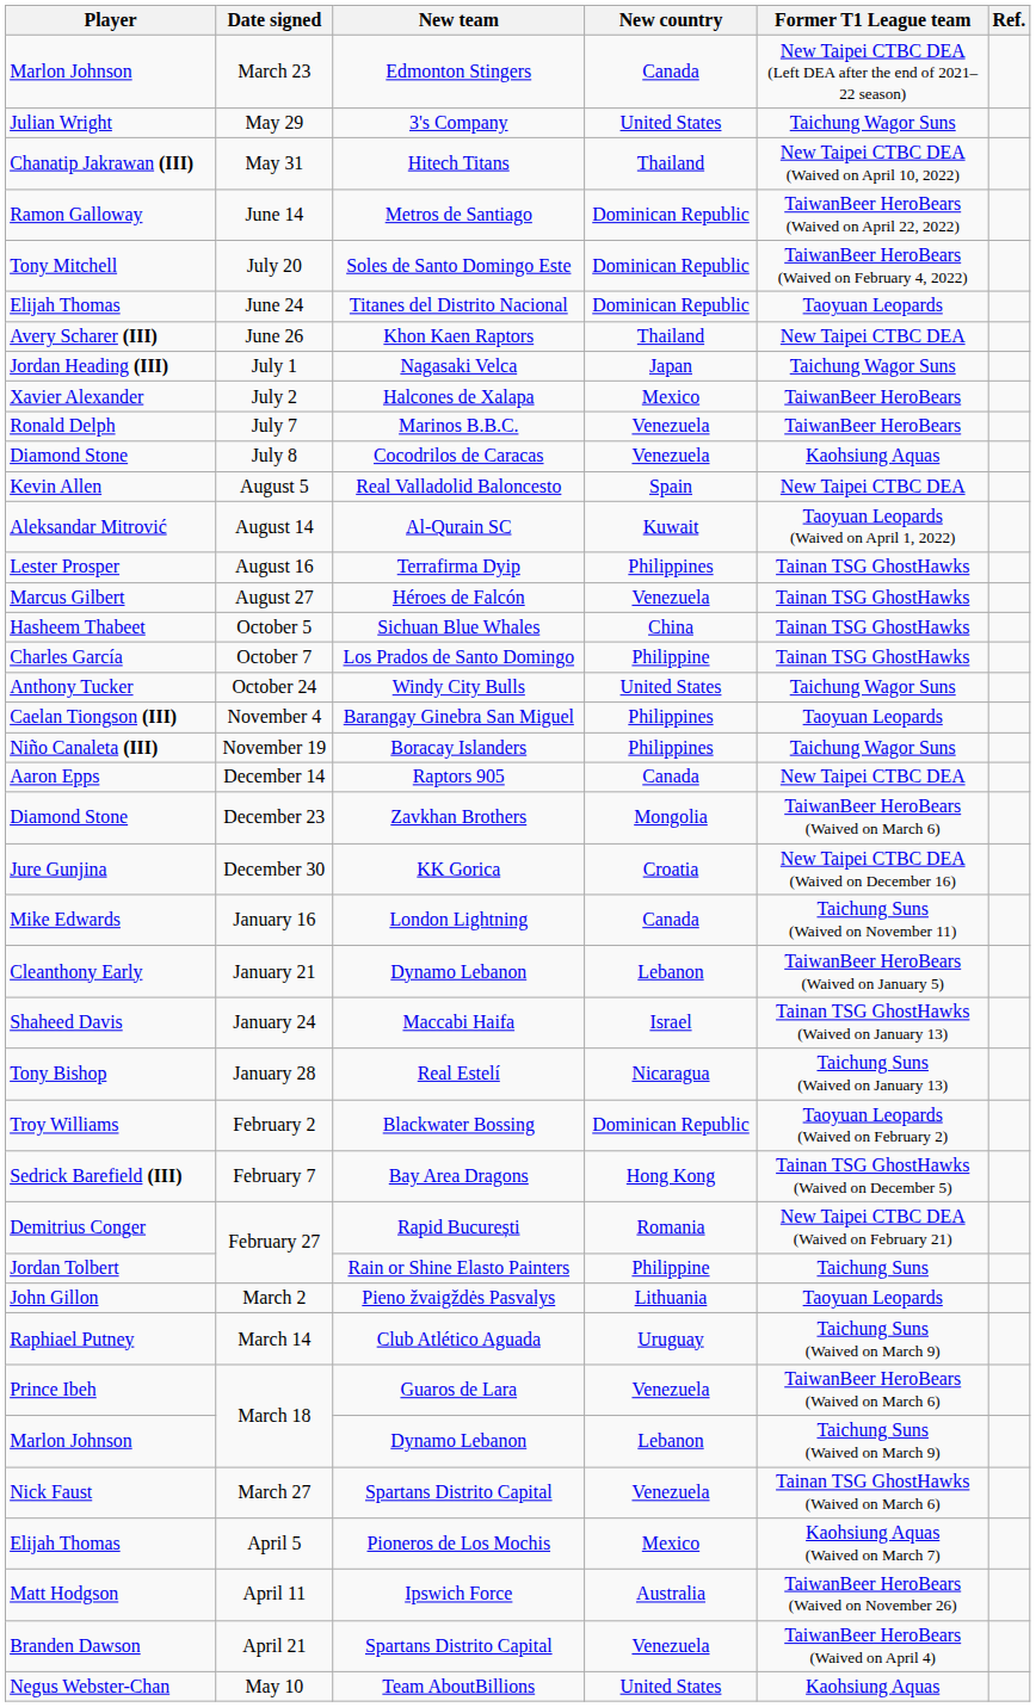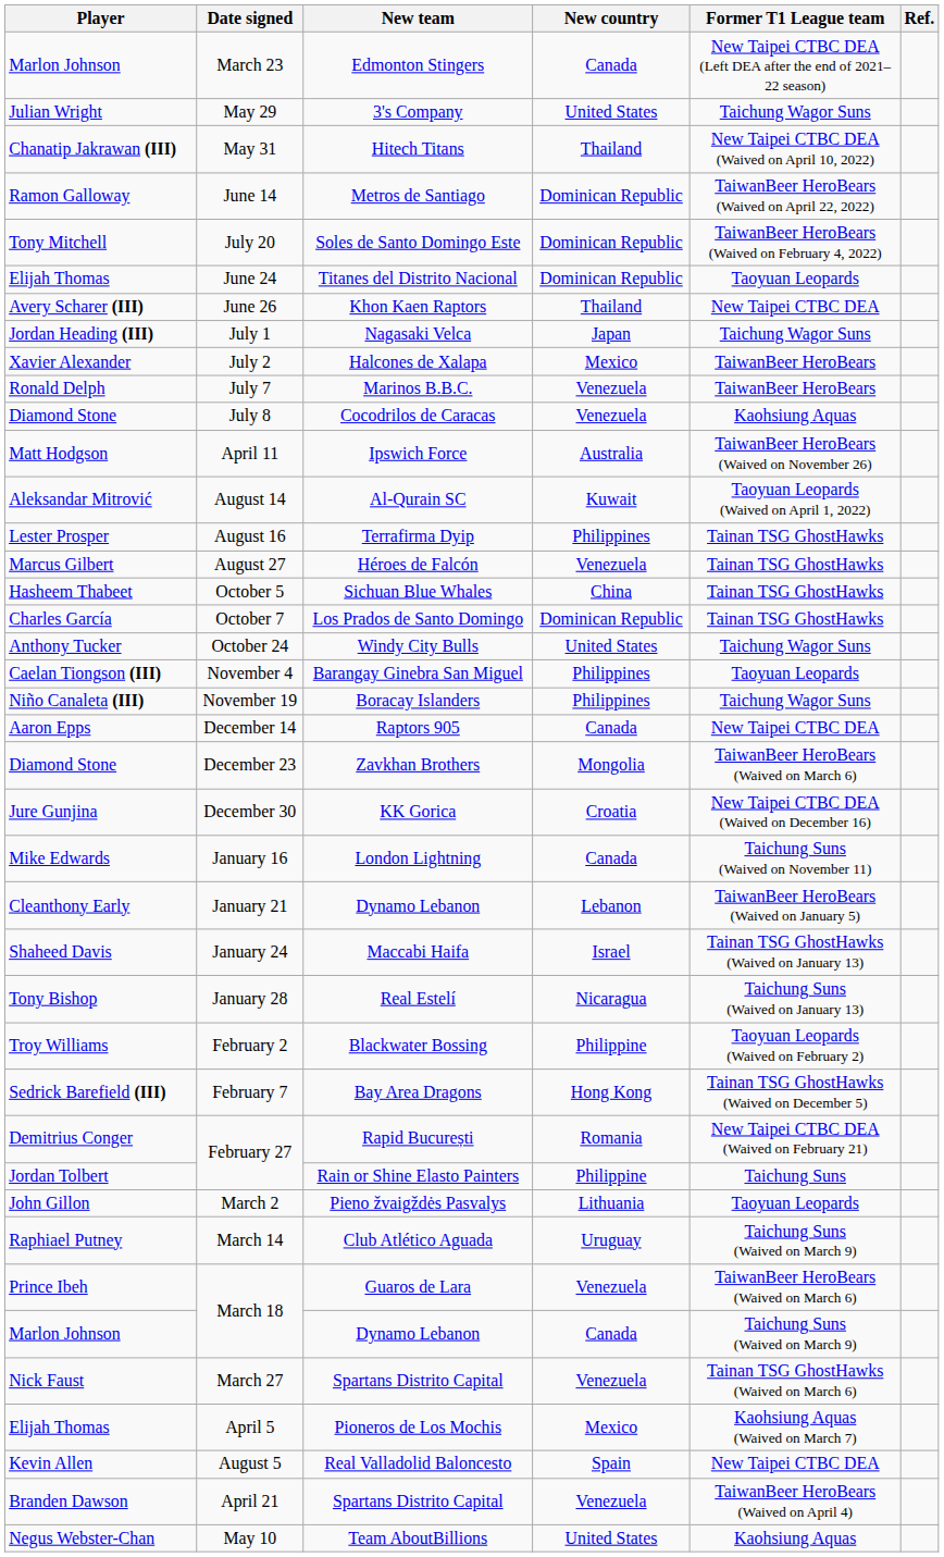rows swapped: August 5 <-> April 11
October 7 | New country: Philippine -> Dominican Republic
February 2 | New country: Dominican Republic -> Philippine
March 18 / Dynamo Lebanon | New country: Lebanon -> Canada
